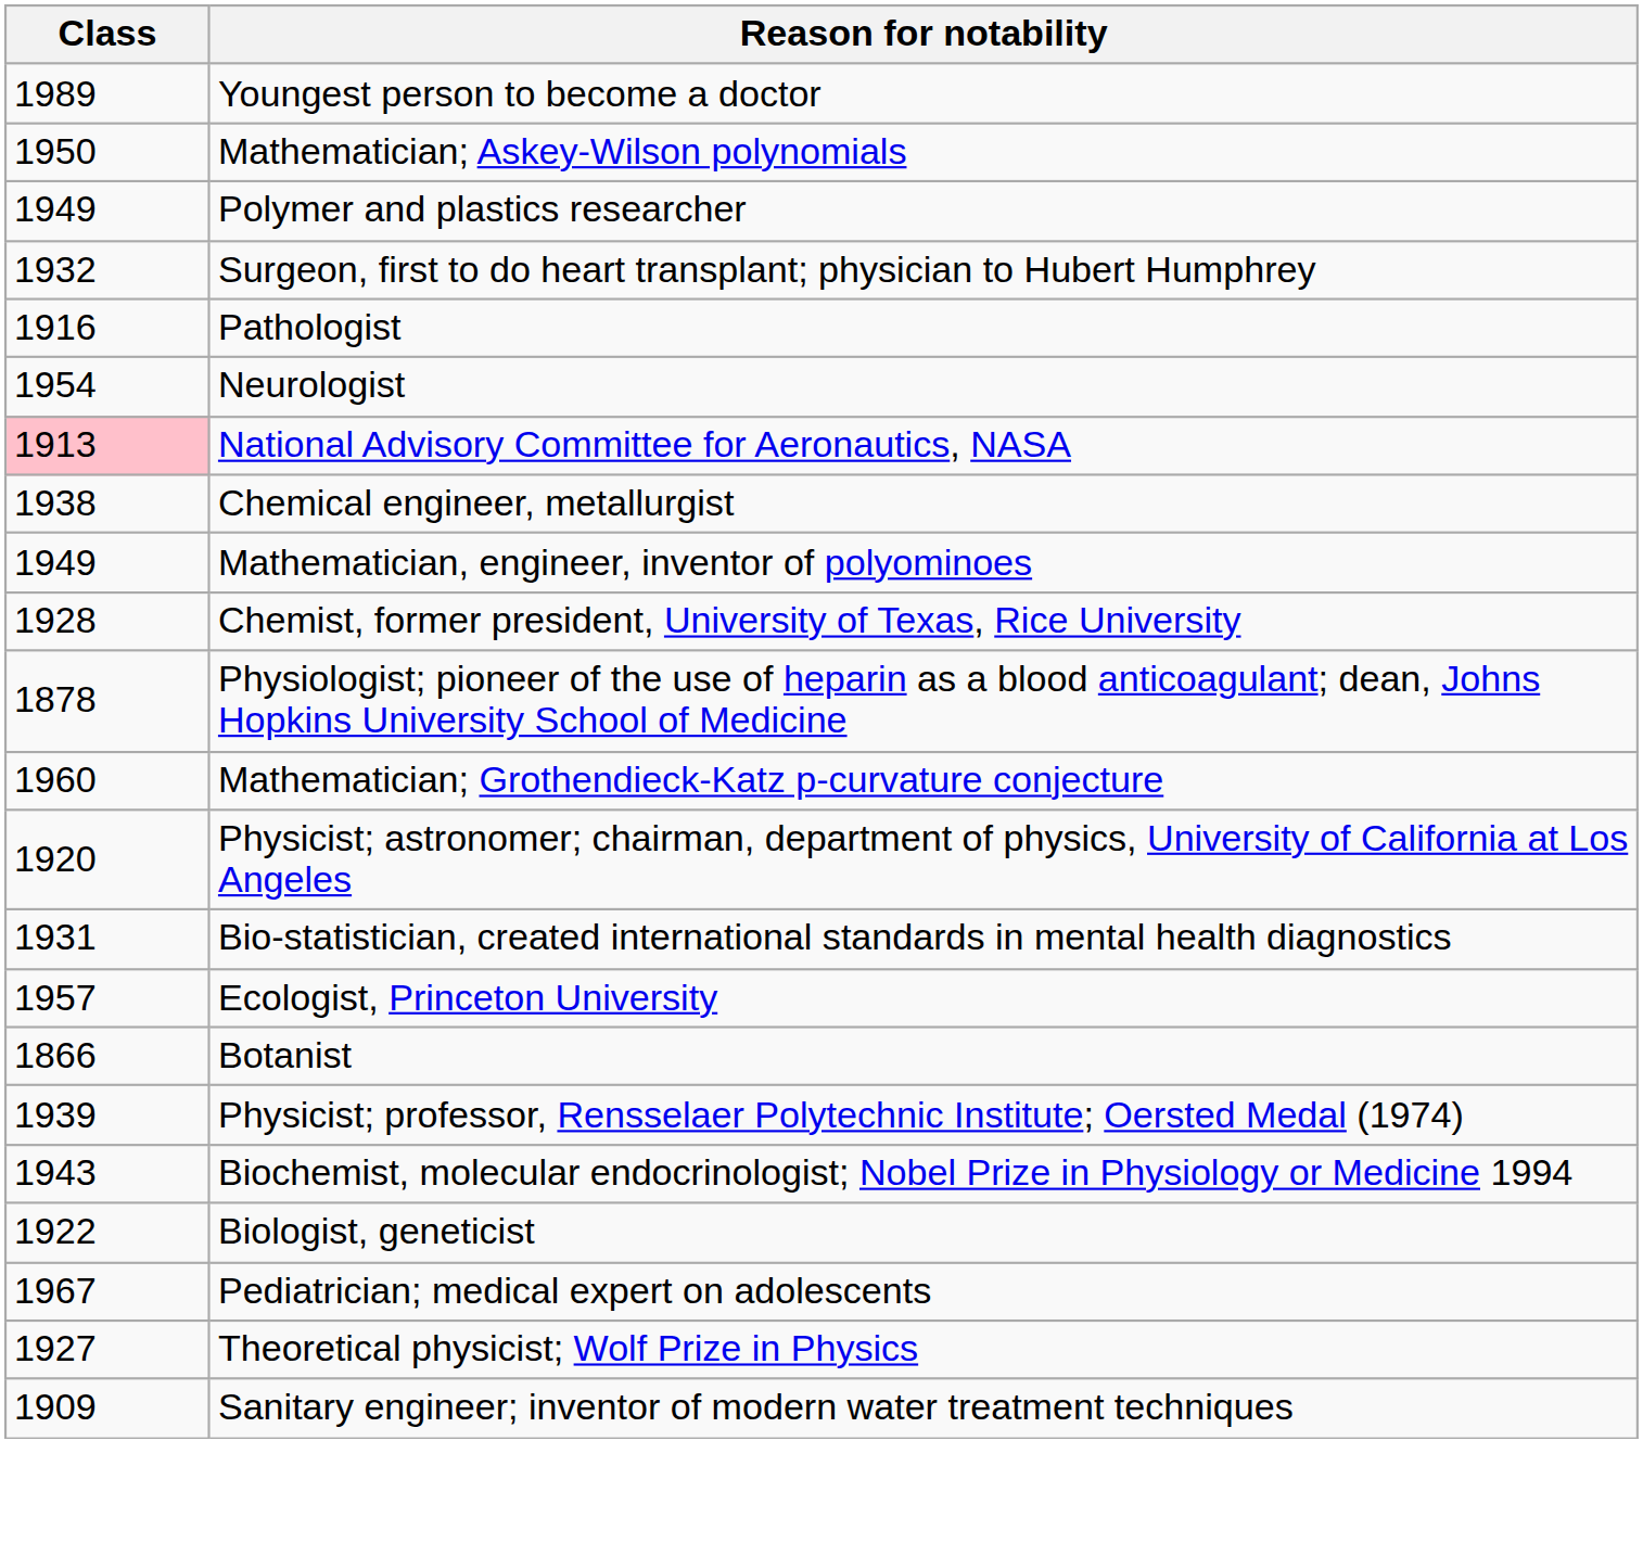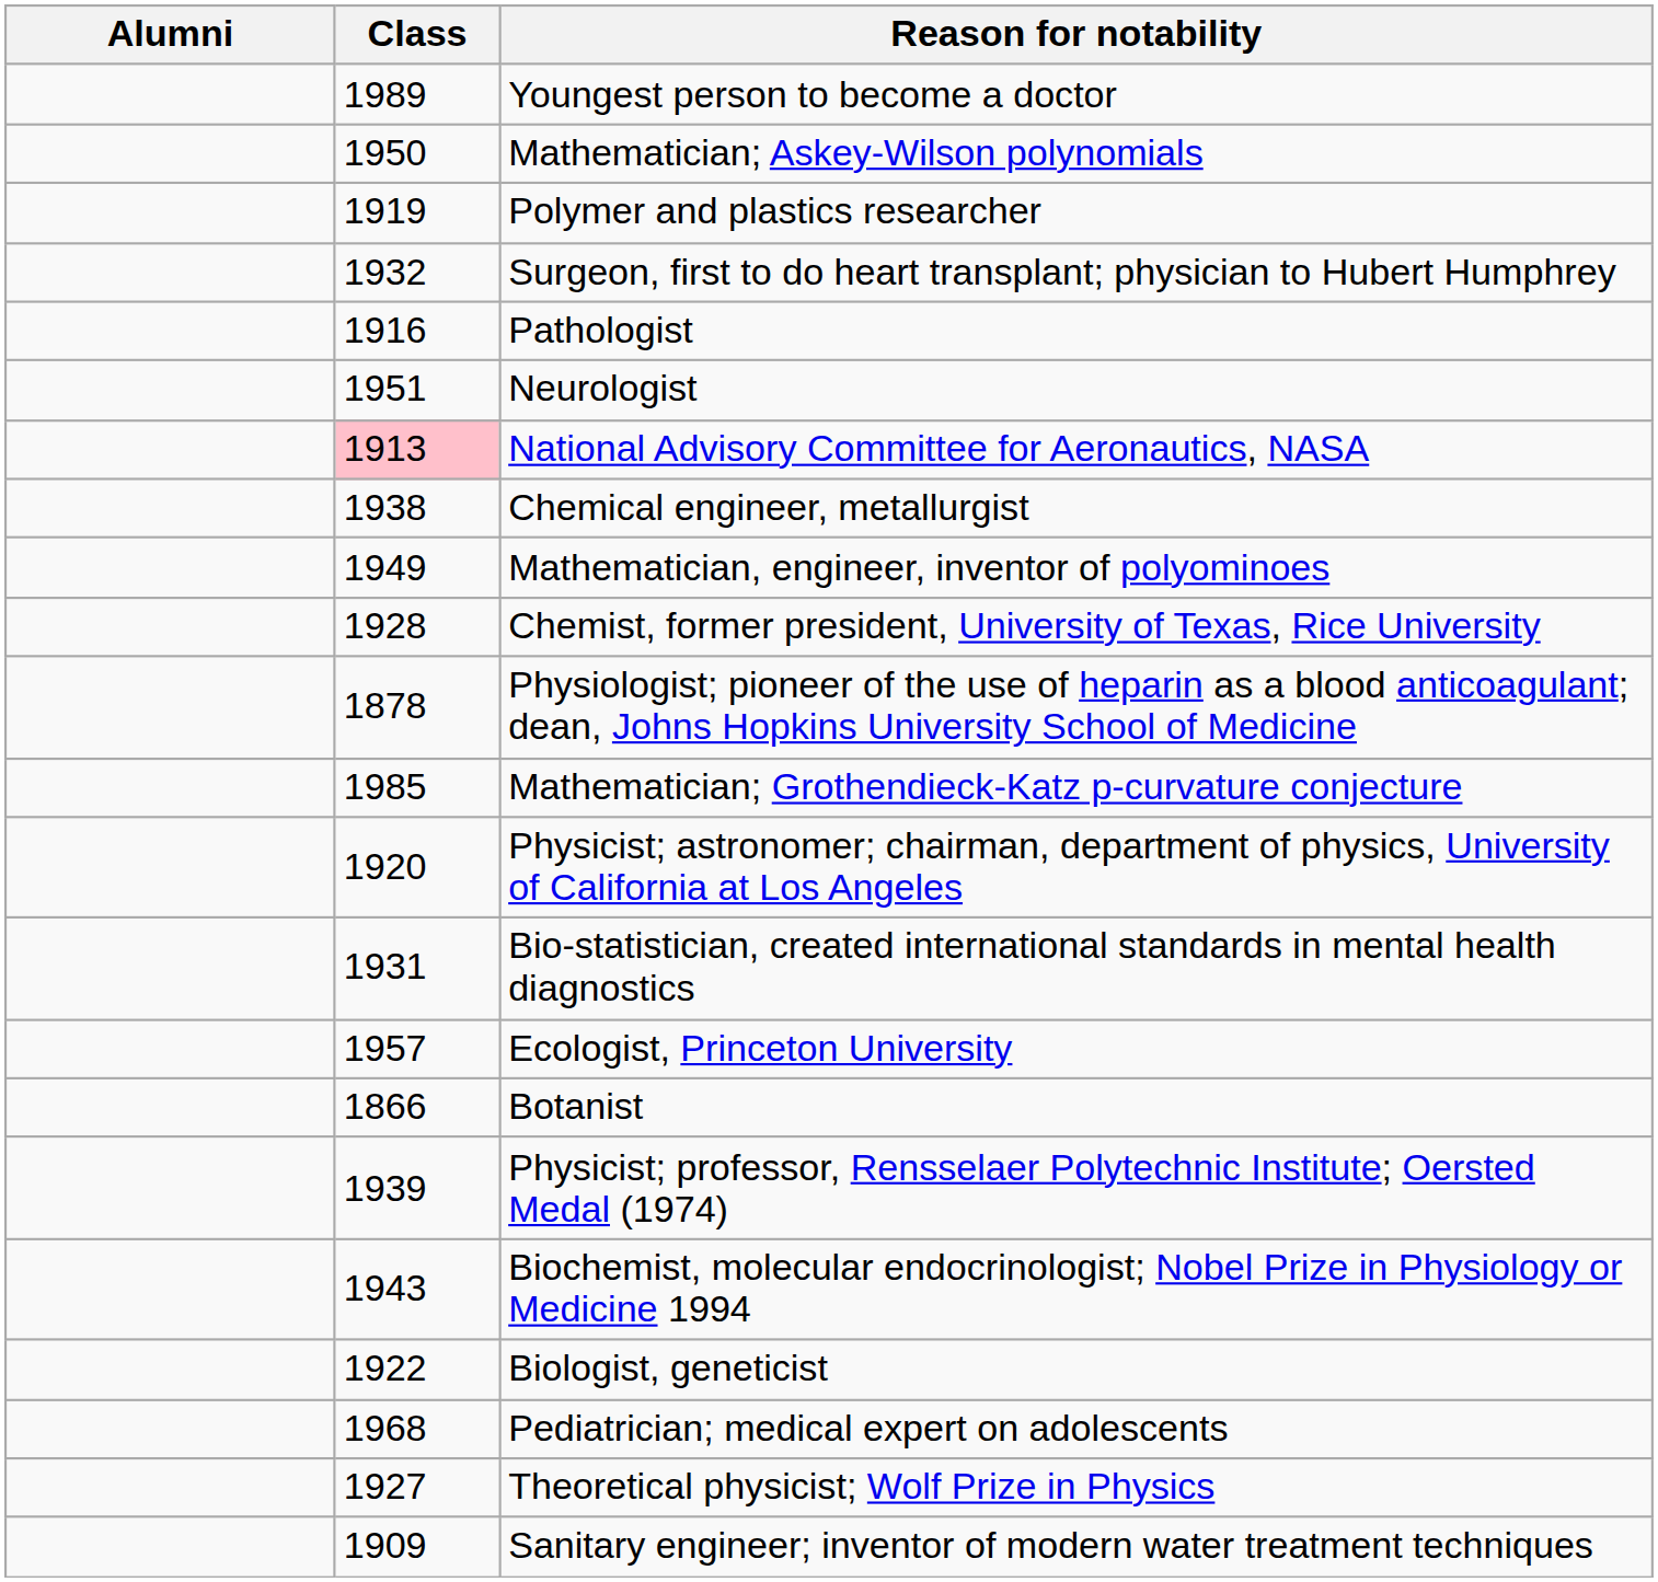+ column: Alumni
Polymer and plastics researcher | Class: 1949 -> 1919
Neurologist | Class: 1954 -> 1951
Mathematician; Grothendieck-Katz p-curvature conjecture | Class: 1960 -> 1985
Pediatrician; medical expert on adolescents | Class: 1967 -> 1968
